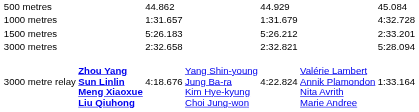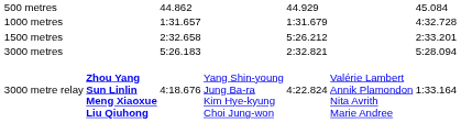1500 metres | column 3: 5:26.183 -> 2:32.658
3000 metres | column 3: 2:32.658 -> 5:26.183
